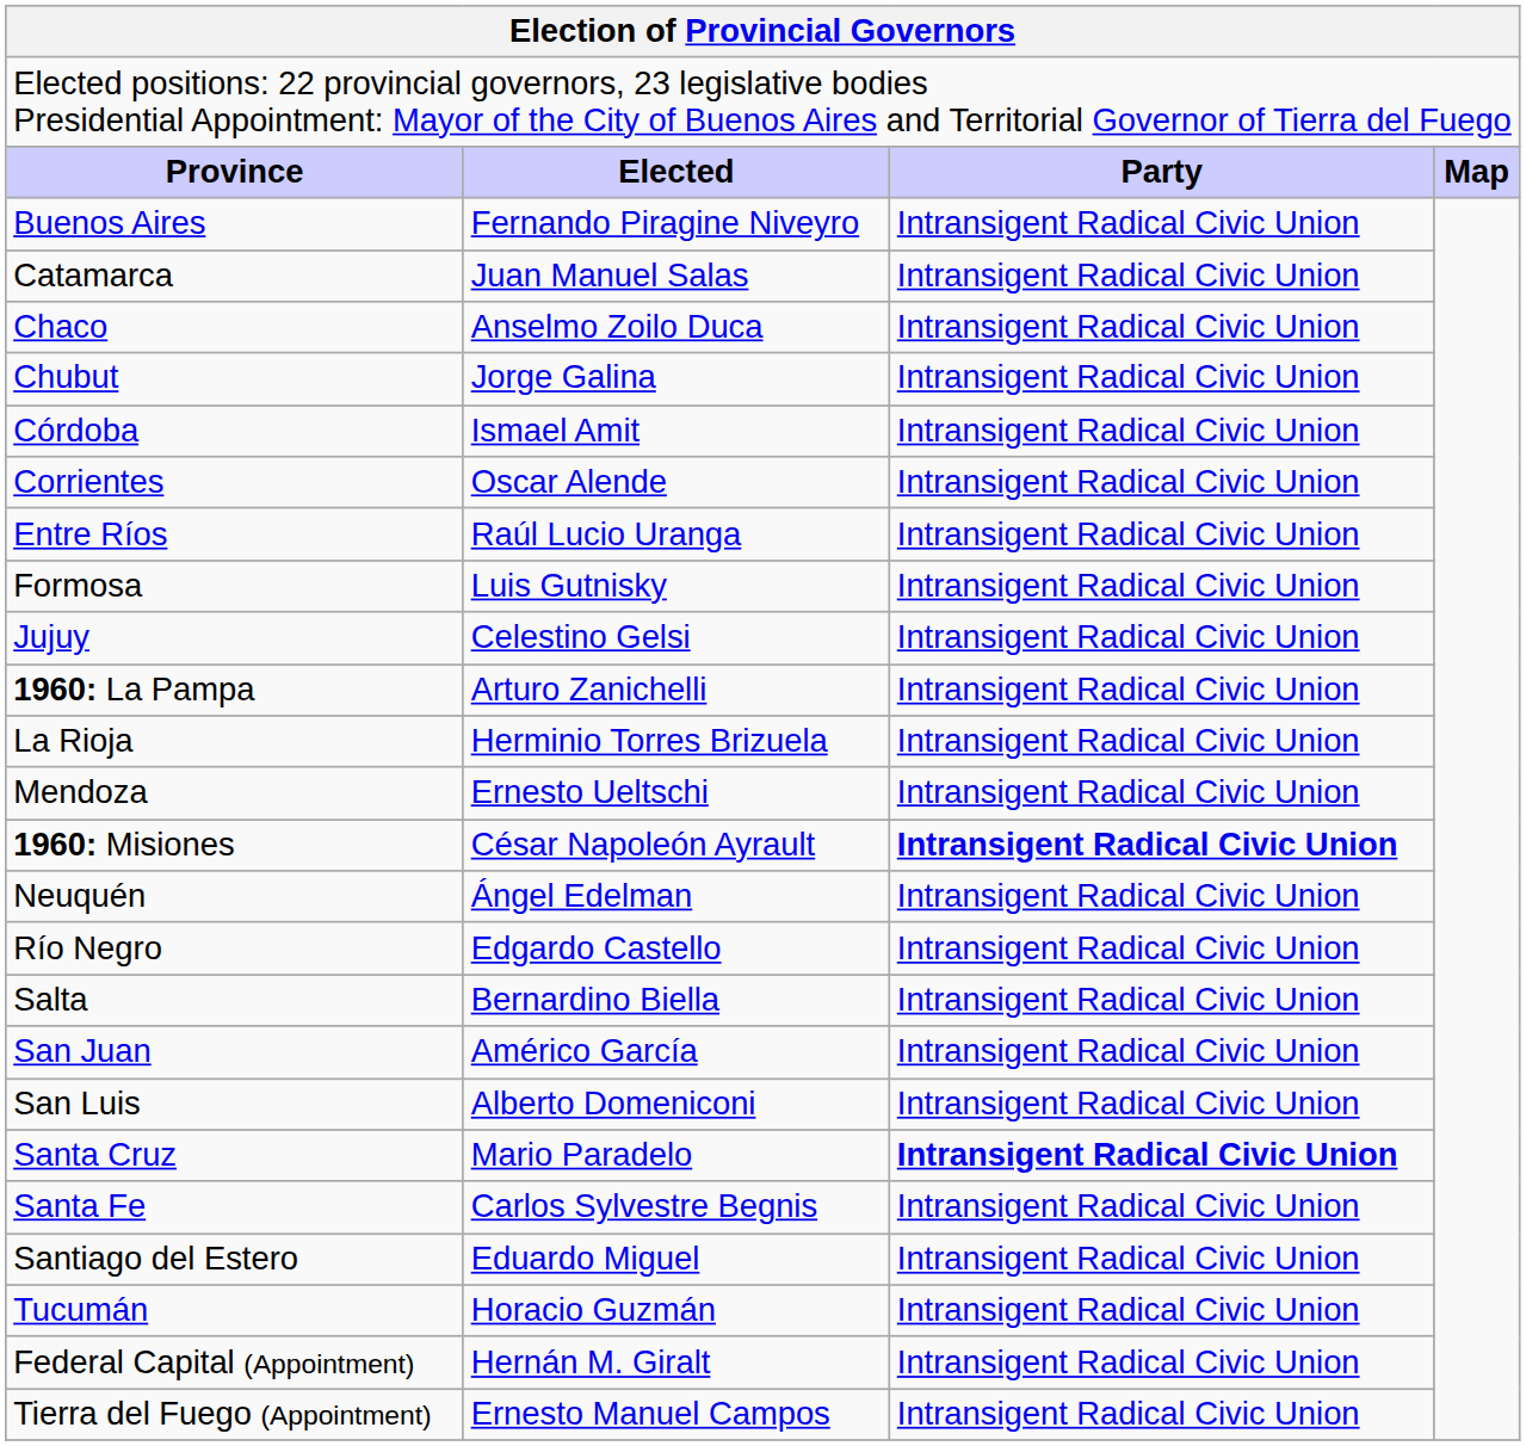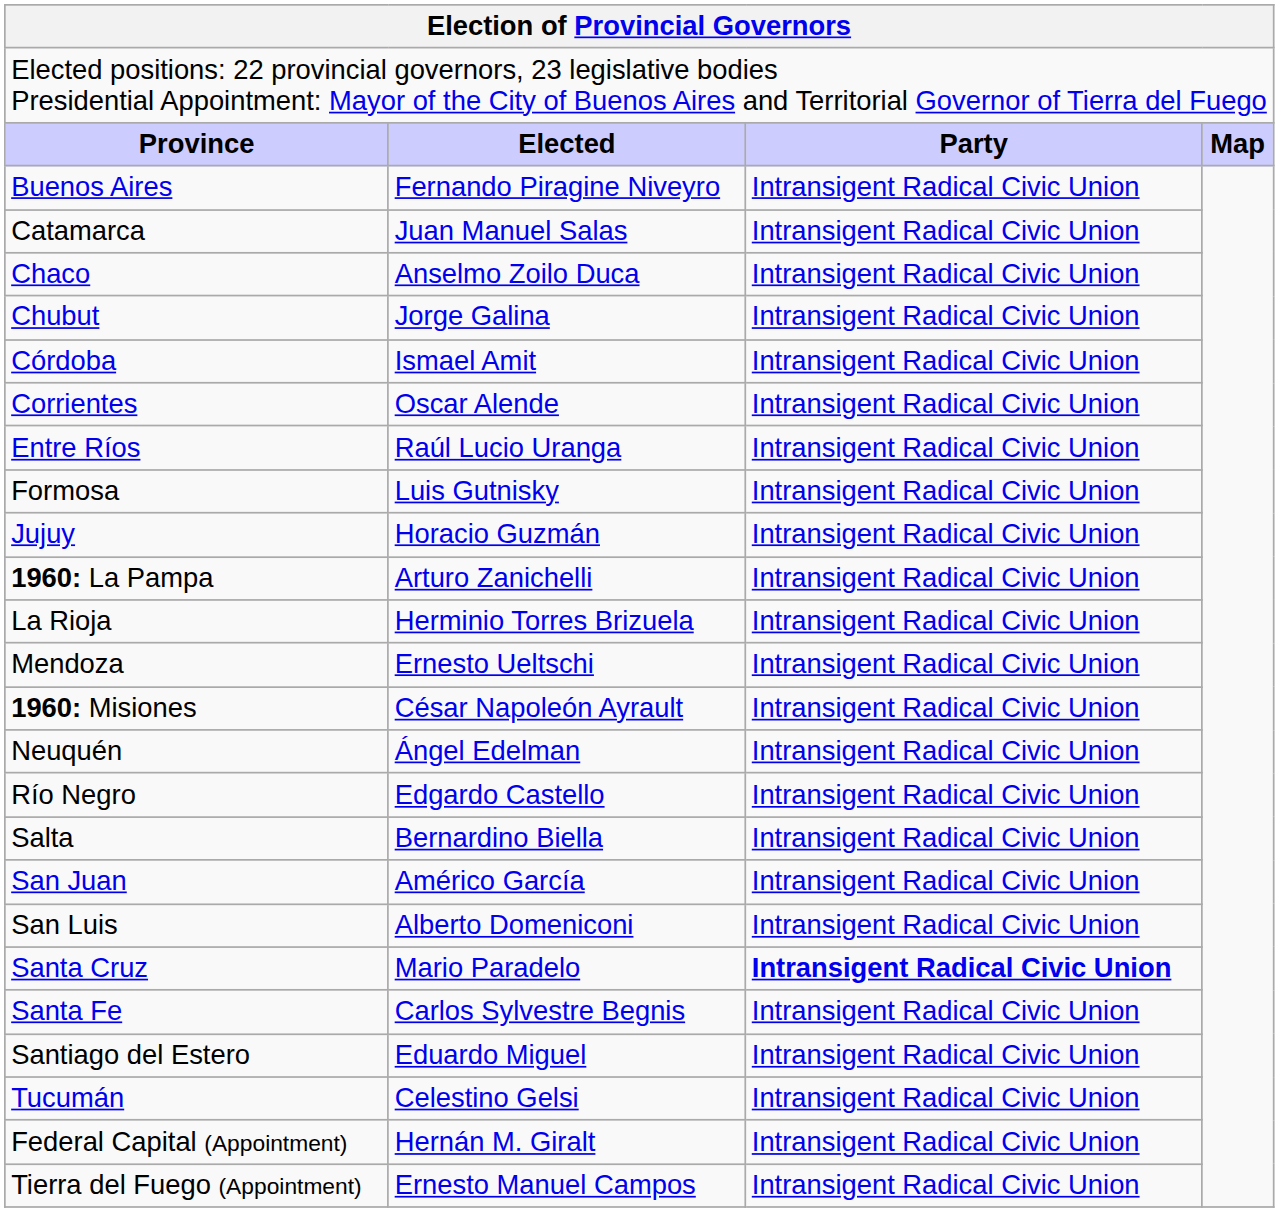Jujuy | column 2: Celestino Gelsi -> Horacio Guzmán
1960: Misiones | column 3: bold -> normal
Tucumán | column 2: Horacio Guzmán -> Celestino Gelsi
